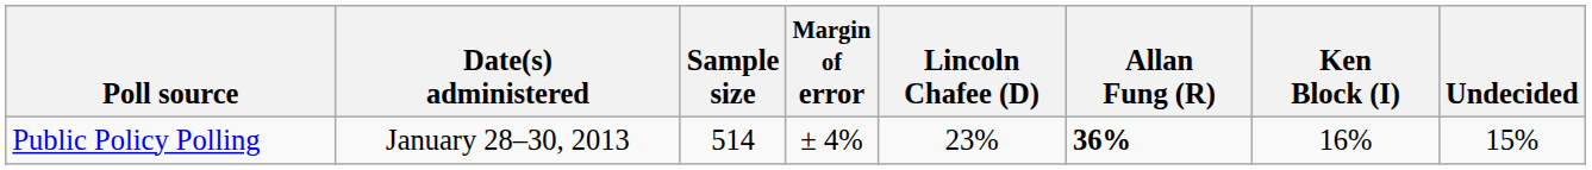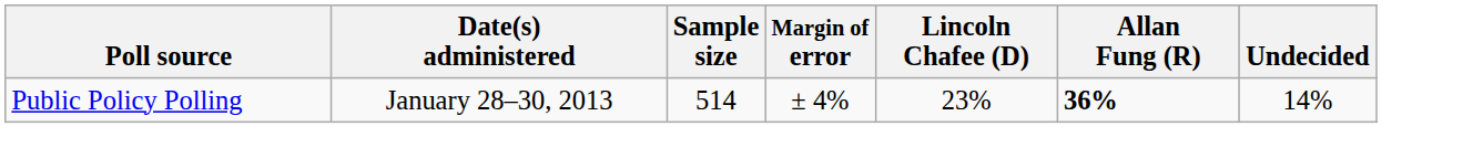- column: Ken Block (I) | 16%
Public Policy Polling | Undecided: 15% -> 14%
